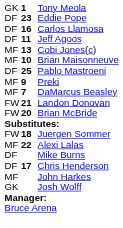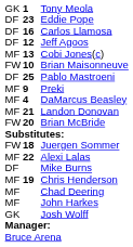Jeff Agoos | column 2: 11 -> 12
Brian Maisonneuve | column 1: MF -> FW
DaMarcus Beasley | column 2: 7 -> 4
Landon Donovan | column 1: FW -> MF
Chris Henderson | column 1: DF -> MF
Chris Henderson | column 2: 17 -> 19
+ row: MF | Chad Deering
